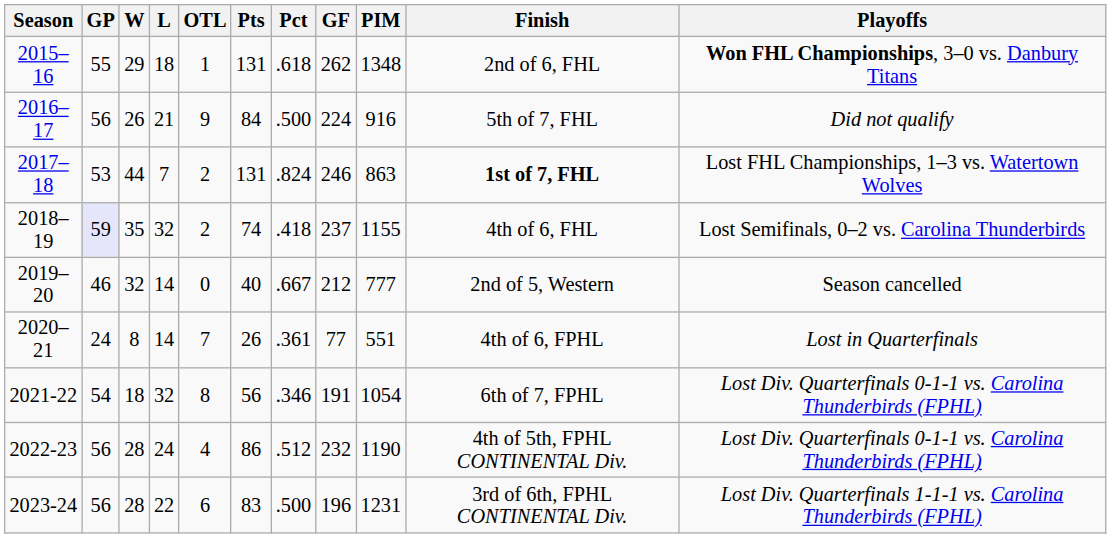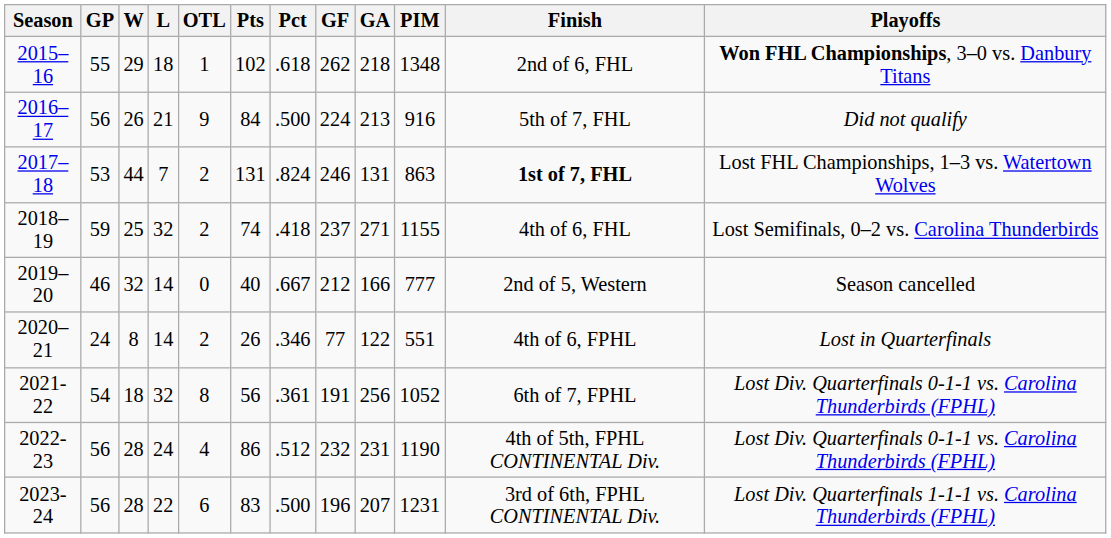+ column: GA | 218 | 213 | 131 | 271 | 166 | 122 | 256 | 231 | 207
2015–16 | Pts: 131 -> 102
2018–19 | GP: lavender background -> no background
2018–19 | W: 35 -> 25
2020–21 | OTL: 7 -> 2
2020–21 | Pct: .361 -> .346
2021-22 | Pct: .346 -> .361
2021-22 | PIM: 1054 -> 1052
